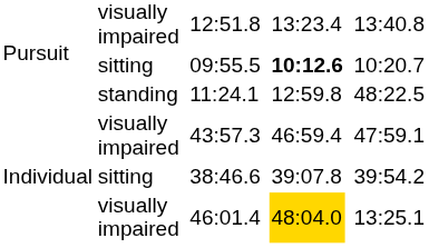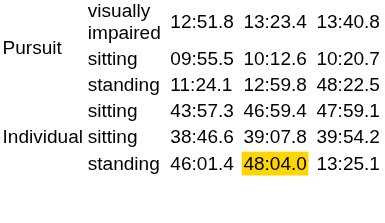09:55.5 | column 6: bold -> normal
43:57.3 | column 2: visually impaired -> sitting
46:01.4 | column 2: visually impaired -> standing
